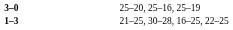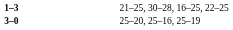rows swapped: 3–0 <-> 1–3
